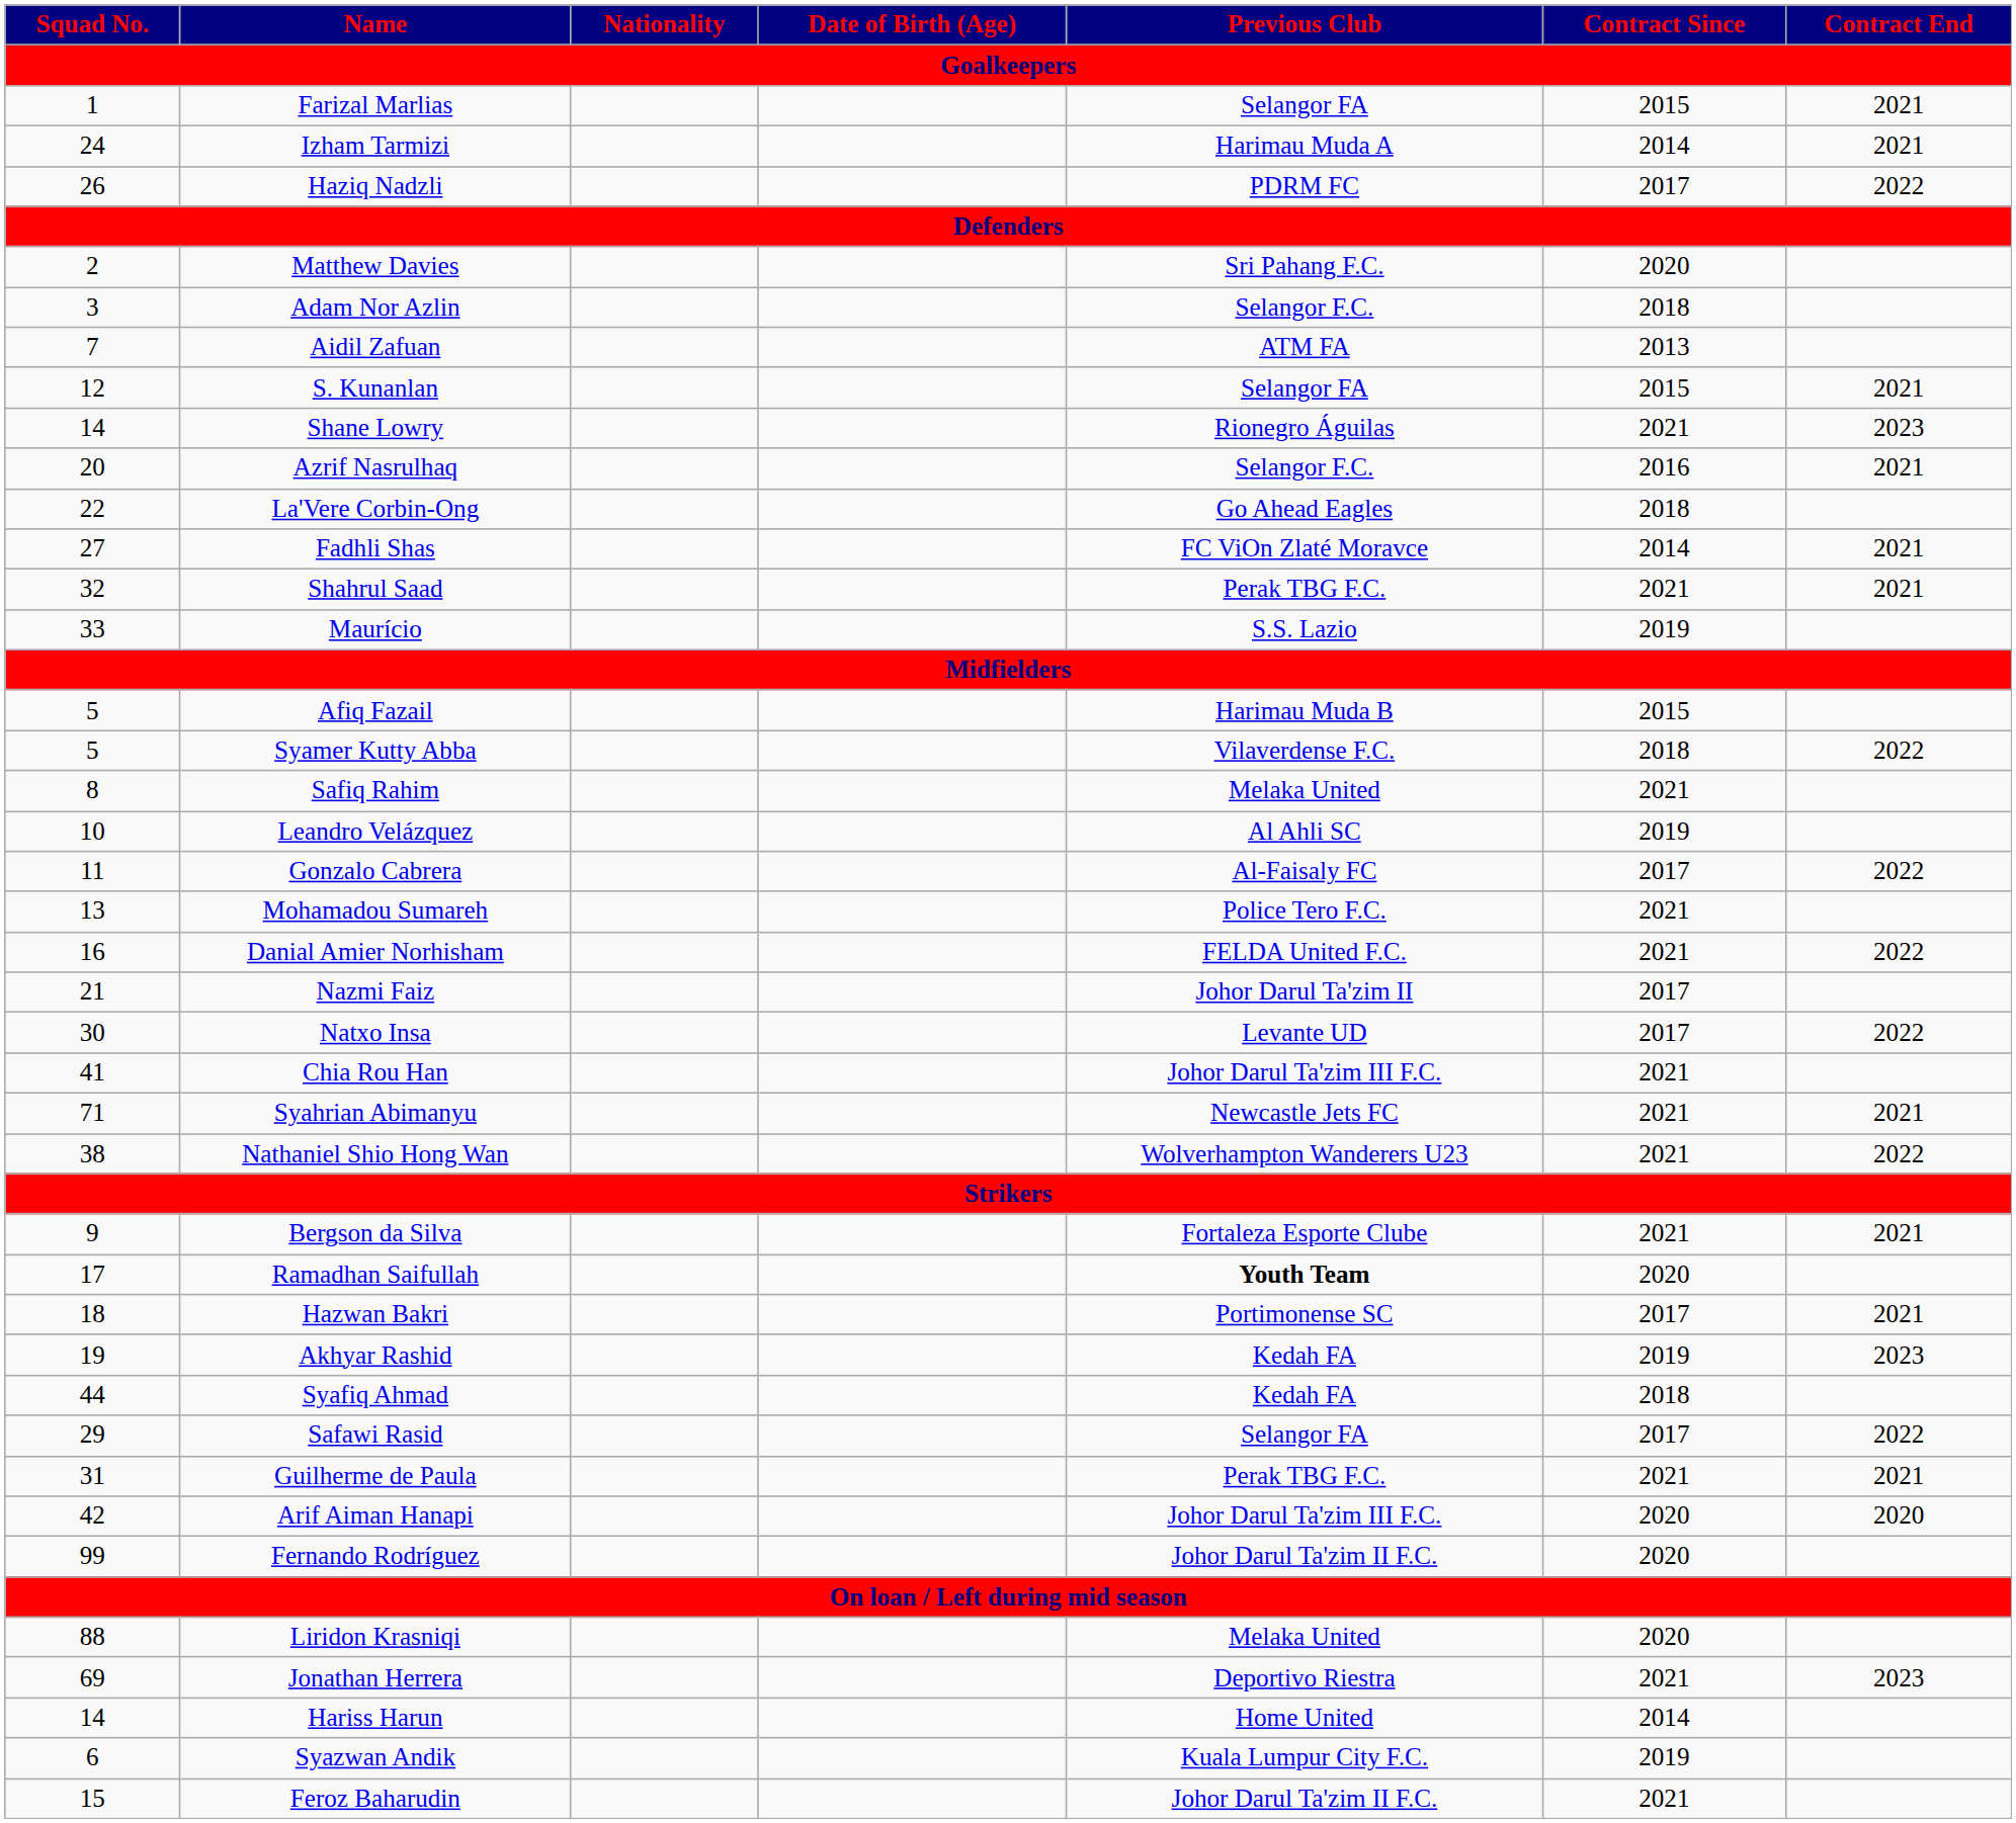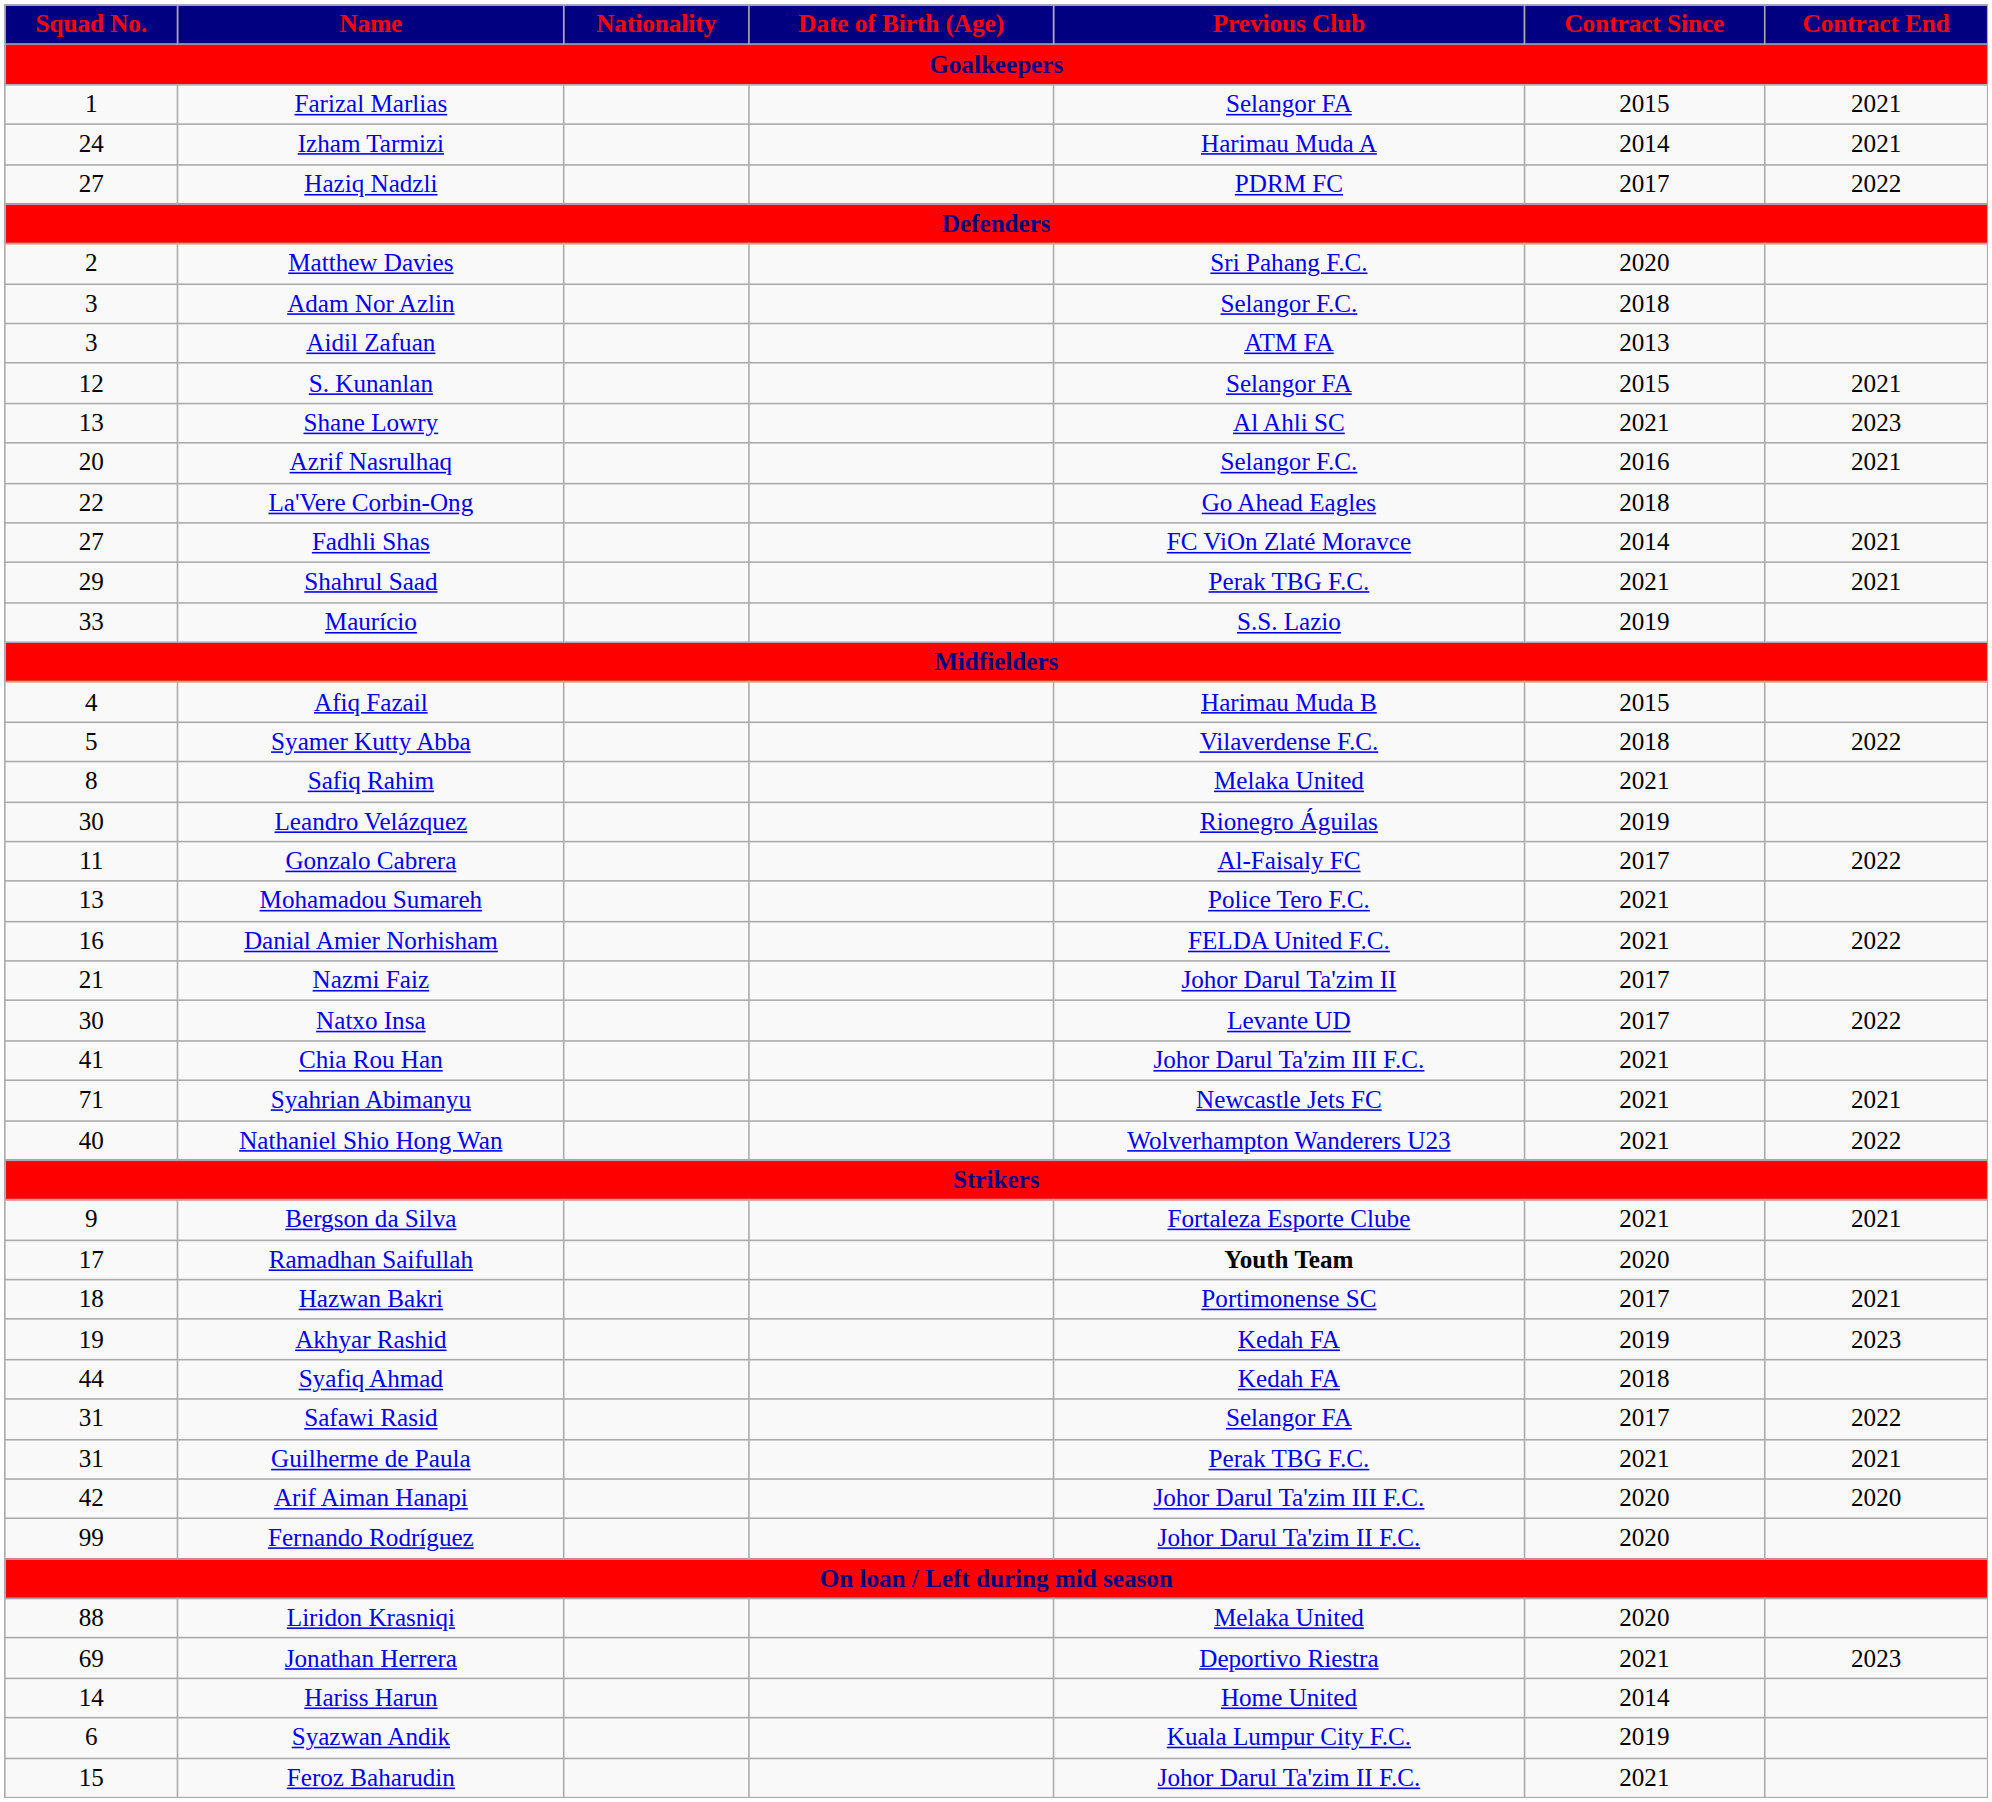Haziq Nadzli | Squad No.: 26 -> 27
Aidil Zafuan | Squad No.: 7 -> 3
Shane Lowry | Squad No.: 14 -> 13
Shane Lowry | Previous Club: Rionegro Águilas -> Al Ahli SC
Shahrul Saad | Squad No.: 32 -> 29
Afiq Fazail | Squad No.: 5 -> 4
Leandro Velázquez | Squad No.: 10 -> 30
Leandro Velázquez | Previous Club: Al Ahli SC -> Rionegro Águilas
Nathaniel Shio Hong Wan | Squad No.: 38 -> 40
Safawi Rasid | Squad No.: 29 -> 31
